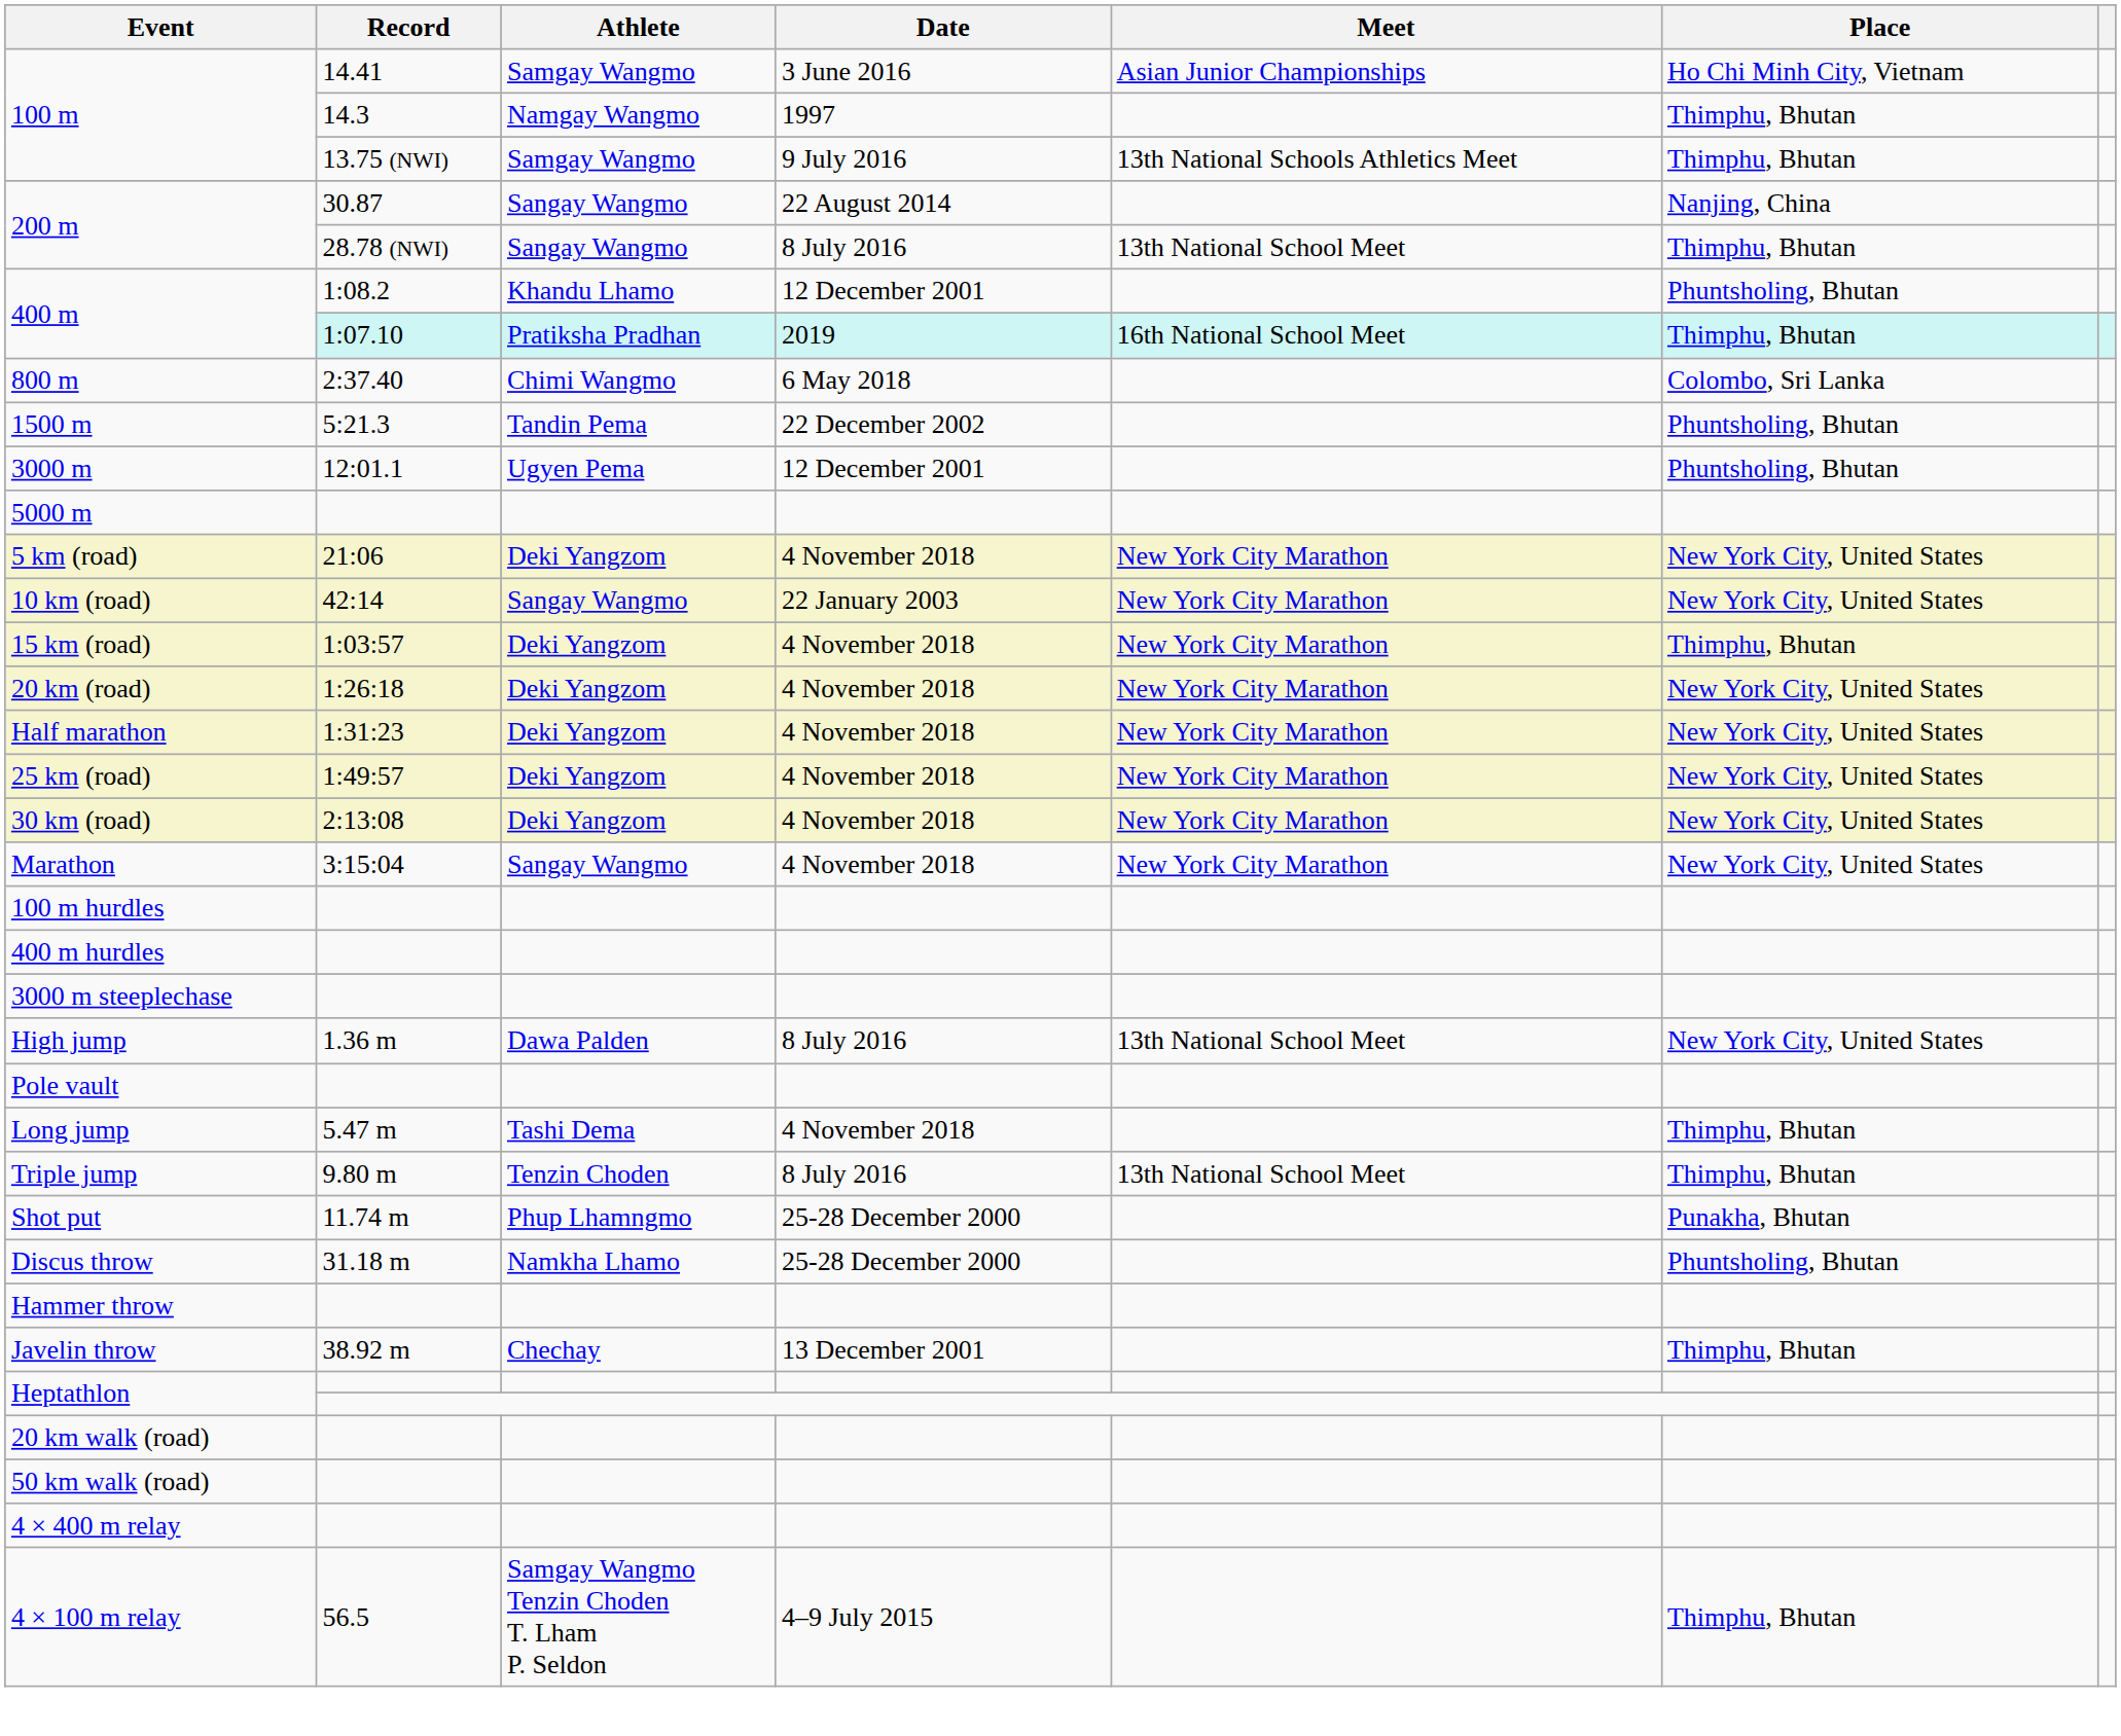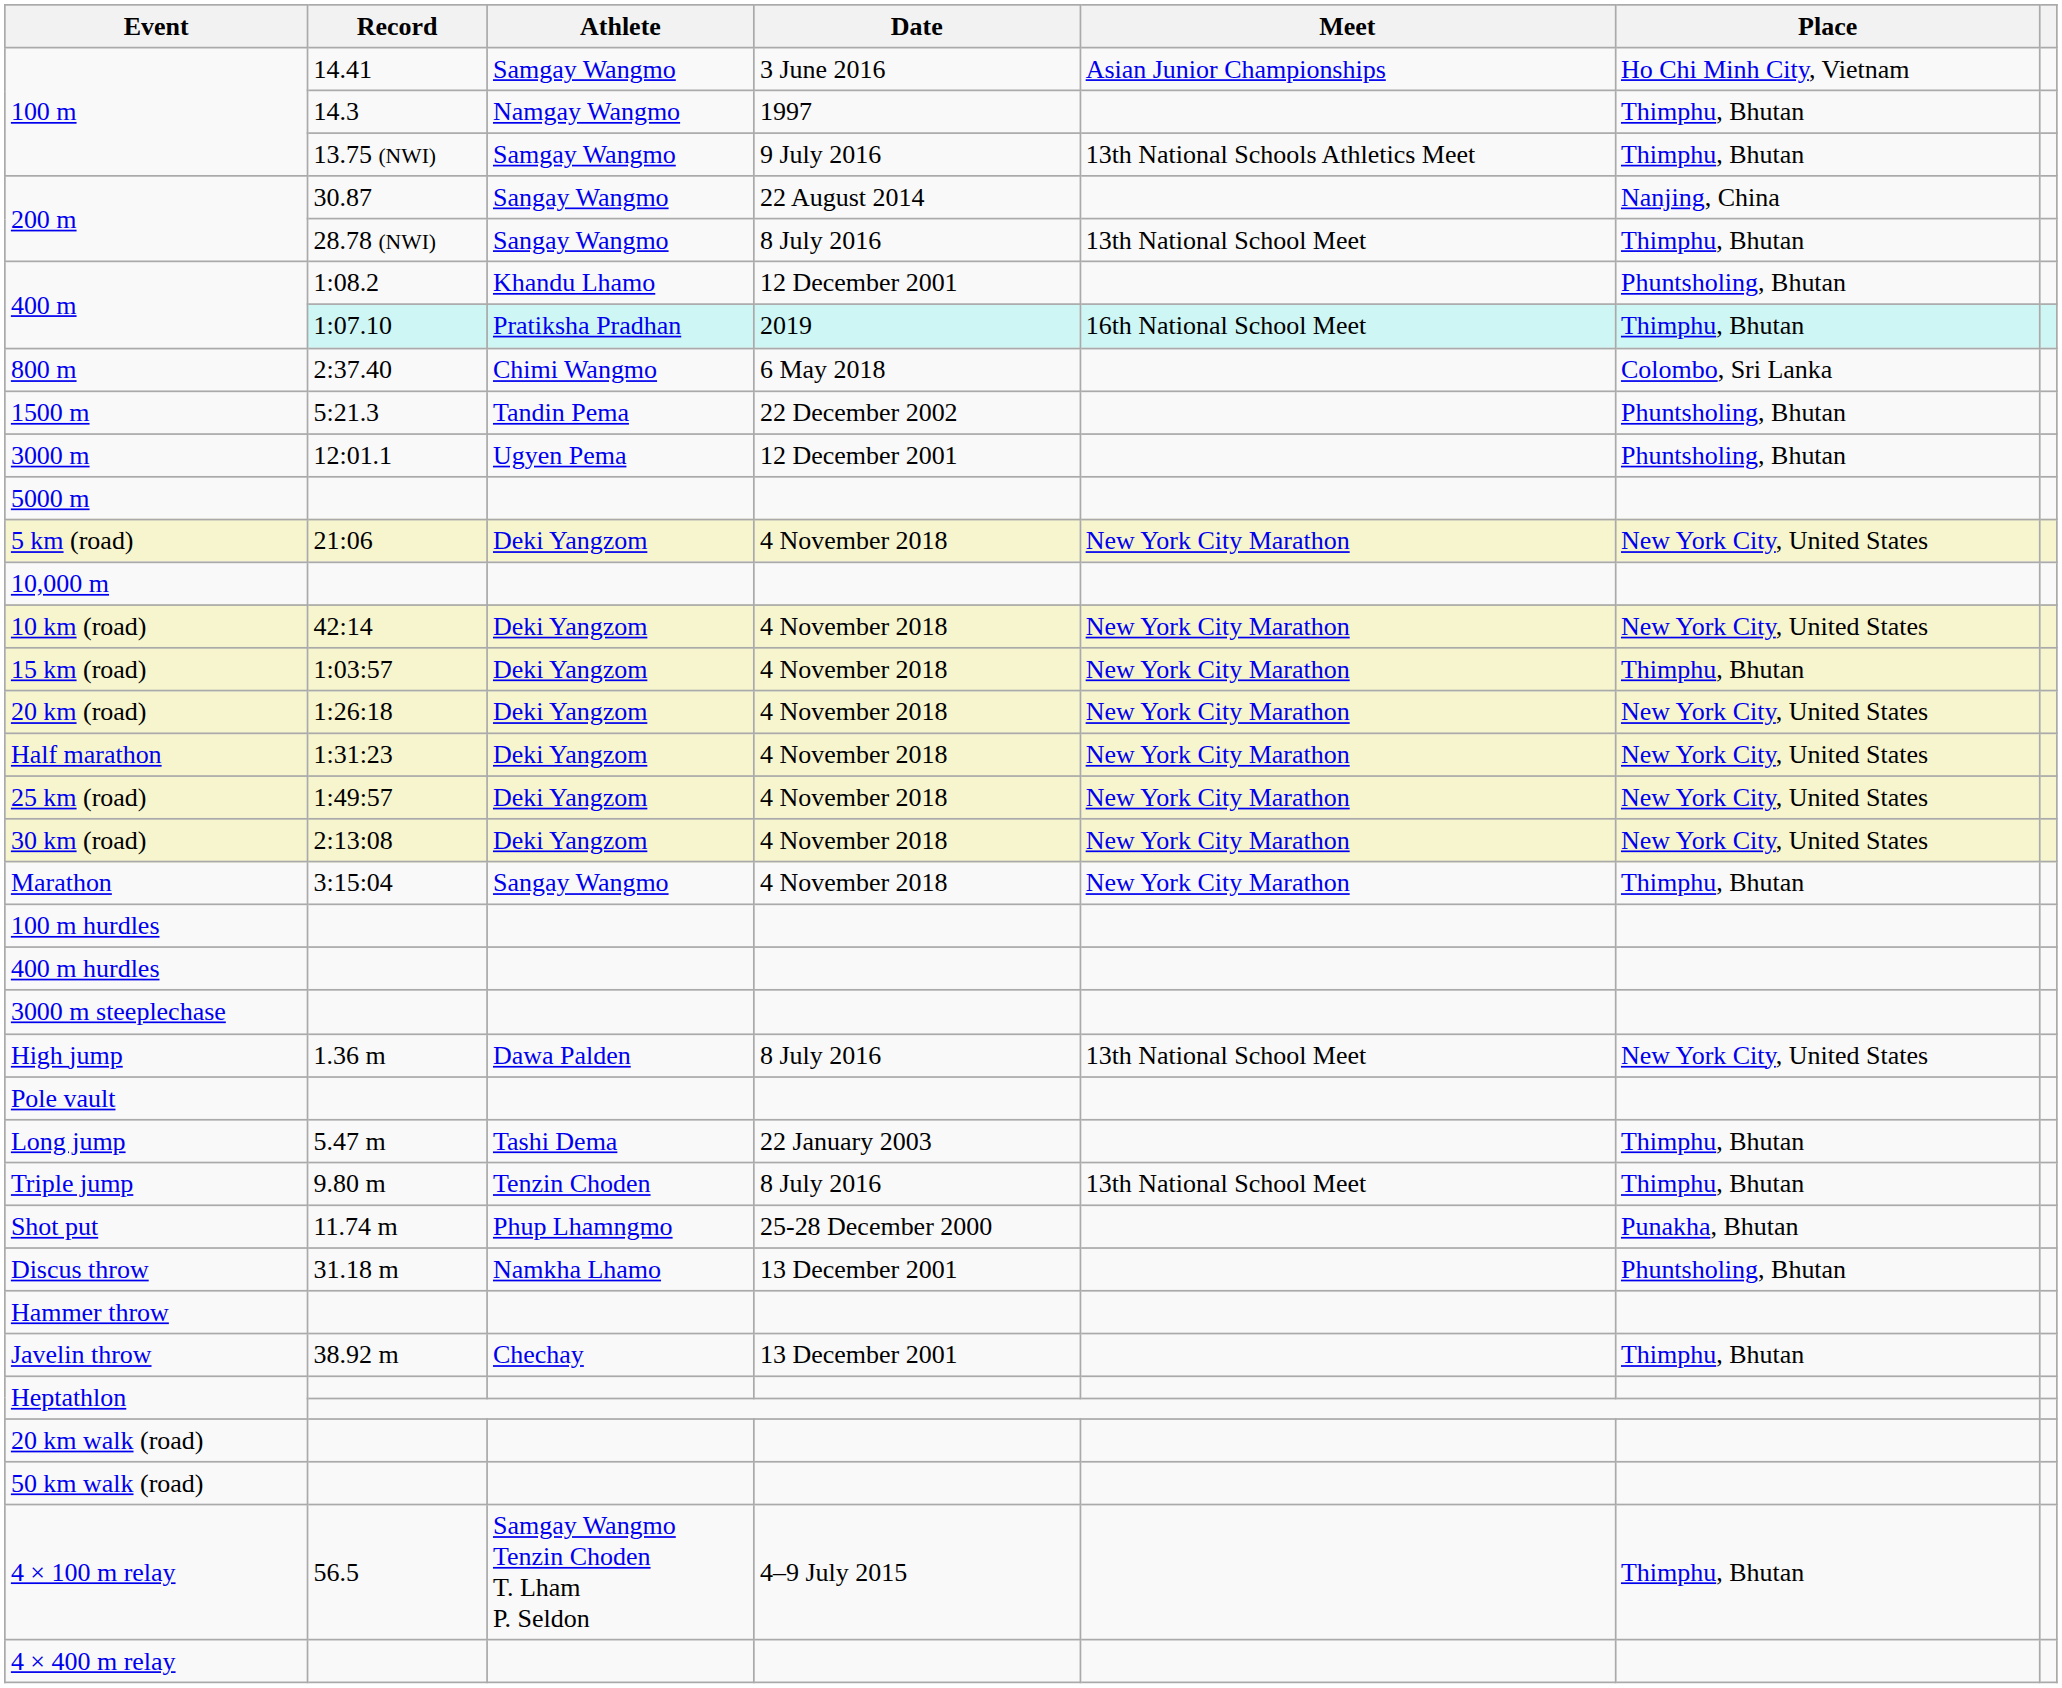+ row: 10,000 m
10 km (road) | Athlete: Sangay Wangmo -> Deki Yangzom
10 km (road) | Date: 22 January 2003 -> 4 November 2018
Marathon | Place: New York City, United States -> Thimphu, Bhutan
Long jump | Date: 4 November 2018 -> 22 January 2003
Discus throw | Date: 25-28 December 2000 -> 13 December 2001
rows swapped: 4 × 100 m relay <-> 4 × 400 m relay
